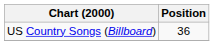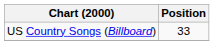US Country Songs (Billboard) | Position: 36 -> 33
